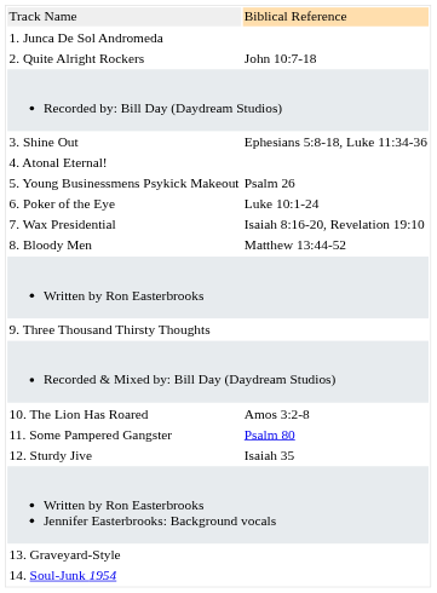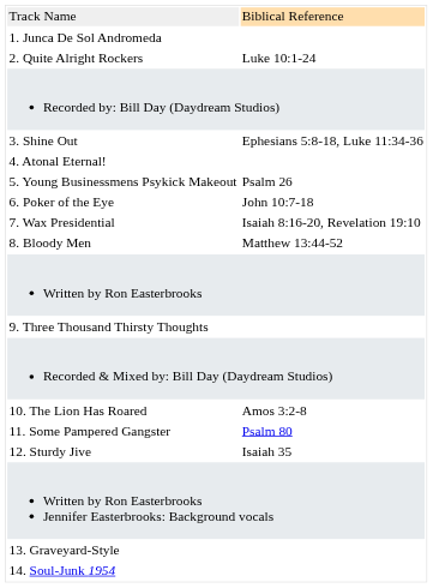2. Quite Alright Rockers | column 2: John 10:7-18 -> Luke 10:1-24
6. Poker of the Eye | column 2: Luke 10:1-24 -> John 10:7-18
